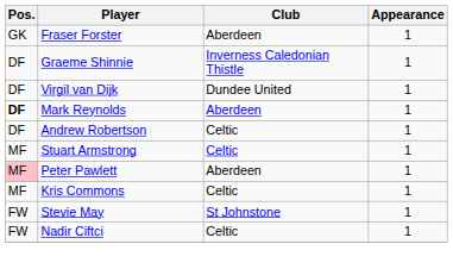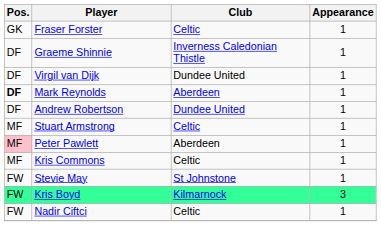Fraser Forster | Club: Aberdeen -> Celtic
Andrew Robertson | Club: Celtic -> Dundee United
+ row: FW | Kris Boyd | Kilmarnock | 3
